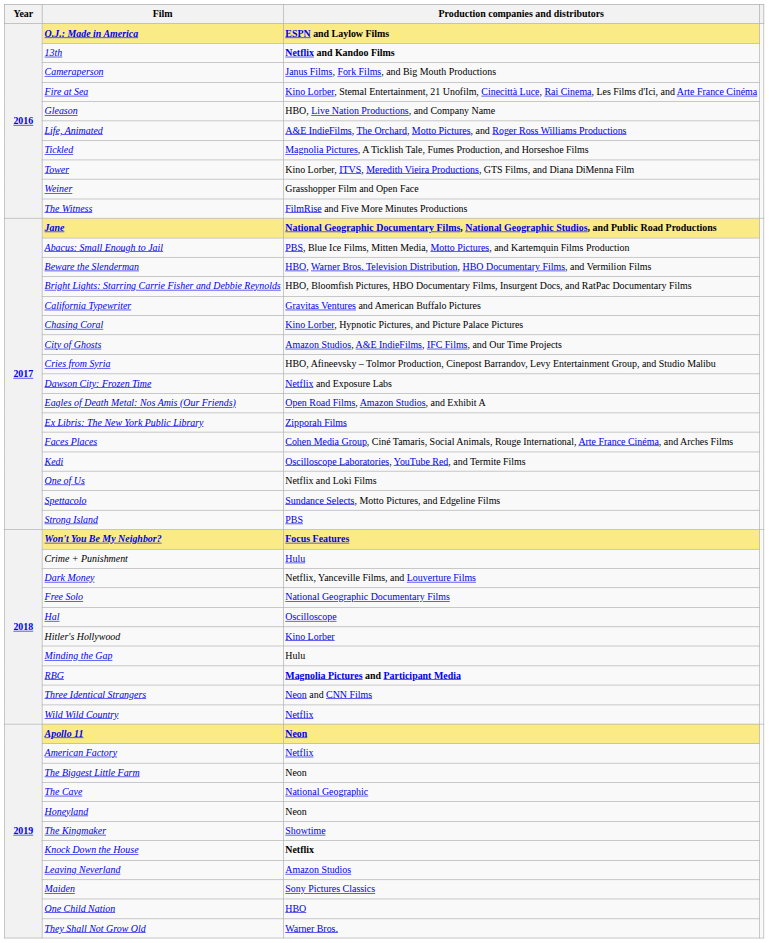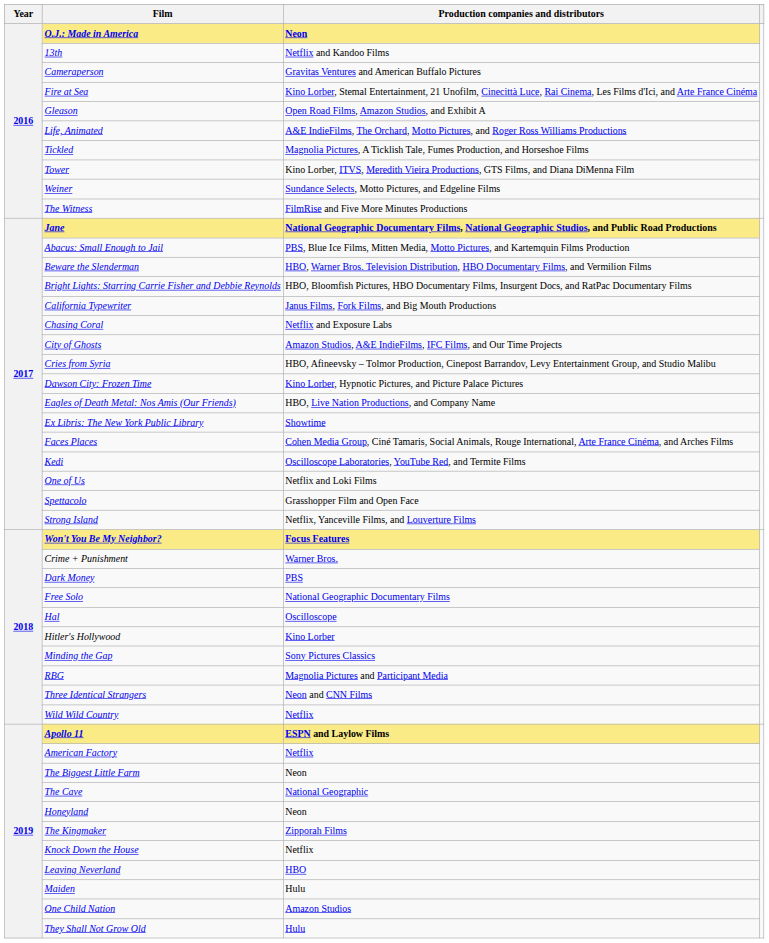O.J.: Made in America | Production companies and distributors: ESPN and Laylow Films -> Neon
13th | Production companies and distributors: bold -> normal
Cameraperson | Production companies and distributors: Janus Films, Fork Films, and Big Mouth Productions -> Gravitas Ventures and American Buffalo Pictures
Gleason | Production companies and distributors: HBO, Live Nation Productions, and Company Name -> Open Road Films, Amazon Studios, and Exhibit A
Weiner | Production companies and distributors: Grasshopper Film and Open Face -> Sundance Selects, Motto Pictures, and Edgeline Films
California Typewriter | Production companies and distributors: Gravitas Ventures and American Buffalo Pictures -> Janus Films, Fork Films, and Big Mouth Productions
Chasing Coral | Production companies and distributors: Kino Lorber, Hypnotic Pictures, and Picture Palace Pictures -> Netflix and Exposure Labs
Dawson City: Frozen Time | Production companies and distributors: Netflix and Exposure Labs -> Kino Lorber, Hypnotic Pictures, and Picture Palace Pictures
Eagles of Death Metal: Nos Amis (Our Friends) | Production companies and distributors: Open Road Films, Amazon Studios, and Exhibit A -> HBO, Live Nation Productions, and Company Name
Ex Libris: The New York Public Library | Production companies and distributors: Zipporah Films -> Showtime
Spettacolo | Production companies and distributors: Sundance Selects, Motto Pictures, and Edgeline Films -> Grasshopper Film and Open Face
Strong Island | Production companies and distributors: PBS -> Netflix, Yanceville Films, and Louverture Films
Crime + Punishment | Production companies and distributors: Hulu -> Warner Bros.
Dark Money | Production companies and distributors: Netflix, Yanceville Films, and Louverture Films -> PBS
Minding the Gap | Production companies and distributors: Hulu -> Sony Pictures Classics
RBG | Production companies and distributors: bold -> normal
Apollo 11 | Production companies and distributors: Neon -> ESPN and Laylow Films
The Kingmaker | Production companies and distributors: Showtime -> Zipporah Films
Knock Down the House | Production companies and distributors: bold -> normal
Leaving Neverland | Production companies and distributors: Amazon Studios -> HBO
Maiden | Production companies and distributors: Sony Pictures Classics -> Hulu
One Child Nation | Production companies and distributors: HBO -> Amazon Studios
They Shall Not Grow Old | Production companies and distributors: Warner Bros. -> Hulu
